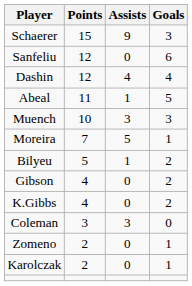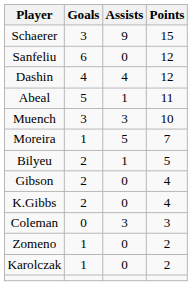columns swapped: Goals <-> Points
